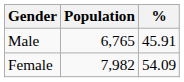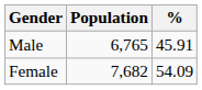Female | Population: 7,982 -> 7,682
